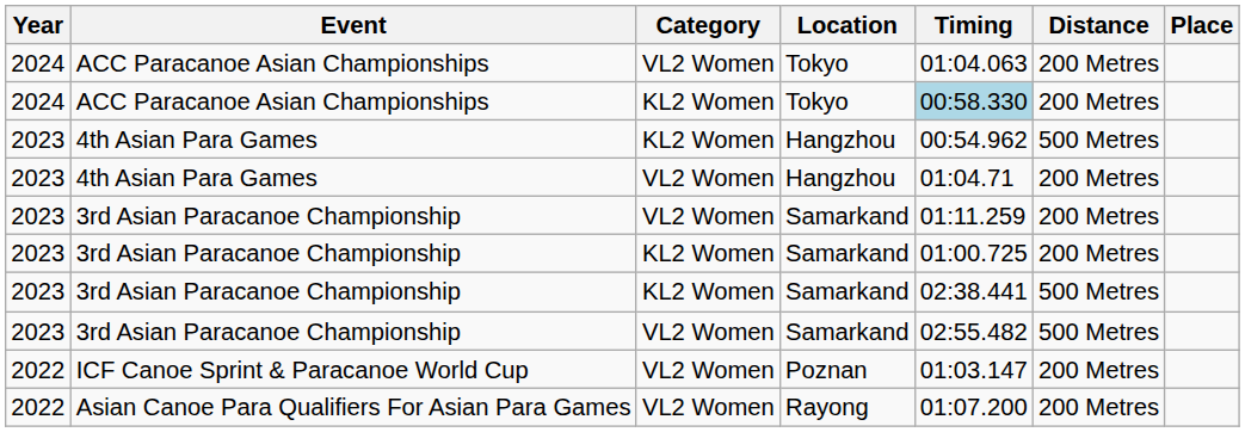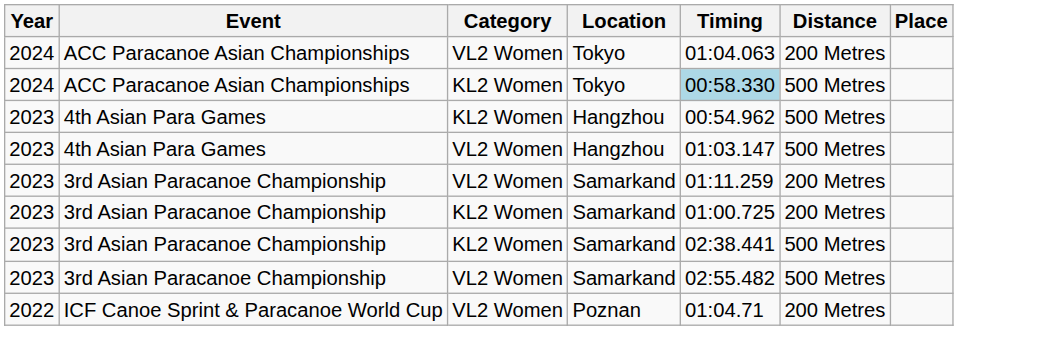ACC Paracanoe Asian Championships / KL2 Women | Distance: 200 Metres -> 500 Metres
4th Asian Para Games / VL2 Women | Timing: 01:04.71 -> 01:03.147
4th Asian Para Games / VL2 Women | Distance: 200 Metres -> 500 Metres
ICF Canoe Sprint & Paracanoe World Cup | Timing: 01:03.147 -> 01:04.71
- row: 2022 | Asian Canoe Para Qualifiers For Asian Para Games | VL2 Women | Rayong | 01:07.200 | 200 Metres
